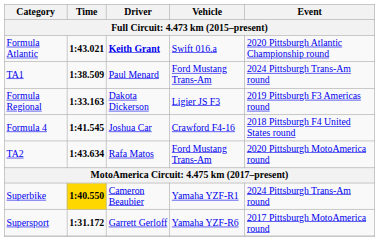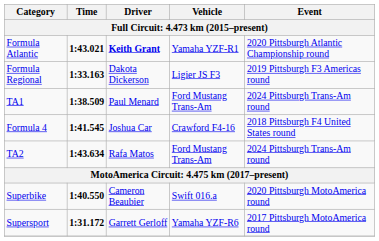Formula Atlantic | Vehicle: Swift 016.a -> Yamaha YZF-R1
rows swapped: Formula Regional <-> TA1
TA2 | Event: 2020 Pittsburgh MotoAmerica round -> 2024 Pittsburgh Trans-Am round
Superbike | Time: gold background -> no background
Superbike | Vehicle: Yamaha YZF-R1 -> Swift 016.a
Superbike | Event: 2024 Pittsburgh Trans-Am round -> 2020 Pittsburgh MotoAmerica round
